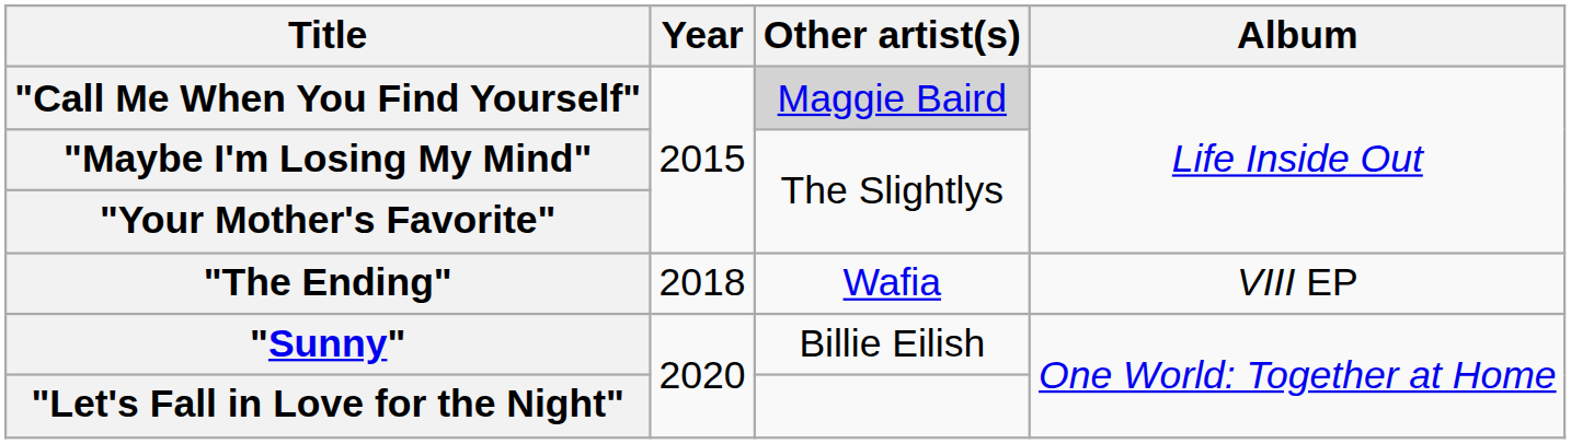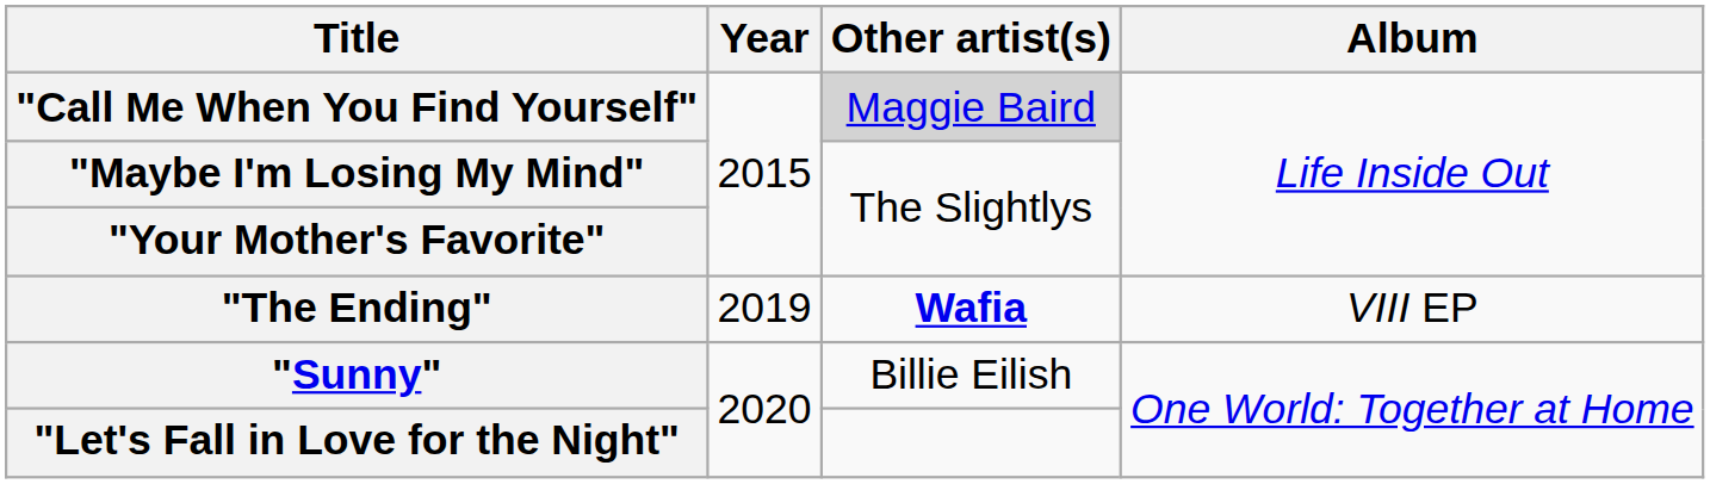"The Ending" | Year: 2018 -> 2019
"The Ending" | Other artist(s): normal -> bold
